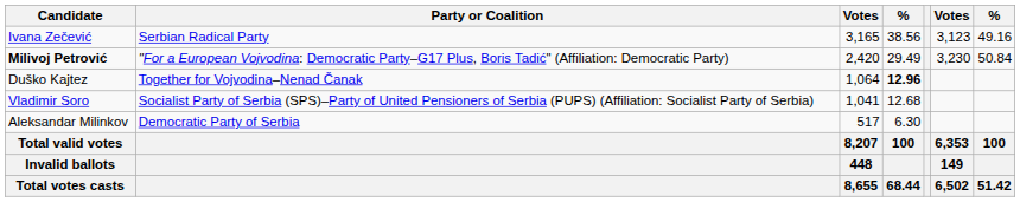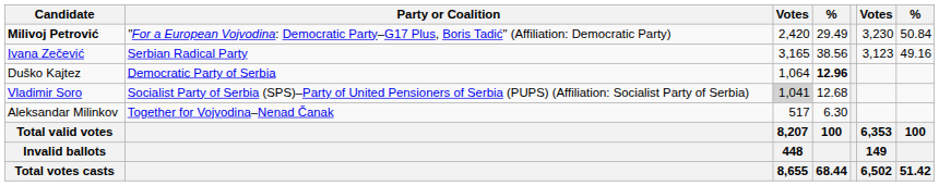rows swapped: Milivoj Petrović <-> Ivana Zečević
Duško Kajtez | Party or Coalition: Together for Vojvodina–Nenad Čanak -> Democratic Party of Serbia
Vladimir Soro | column 3: no background -> lightgrey background
Aleksandar Milinkov | Party or Coalition: Democratic Party of Serbia -> Together for Vojvodina–Nenad Čanak
